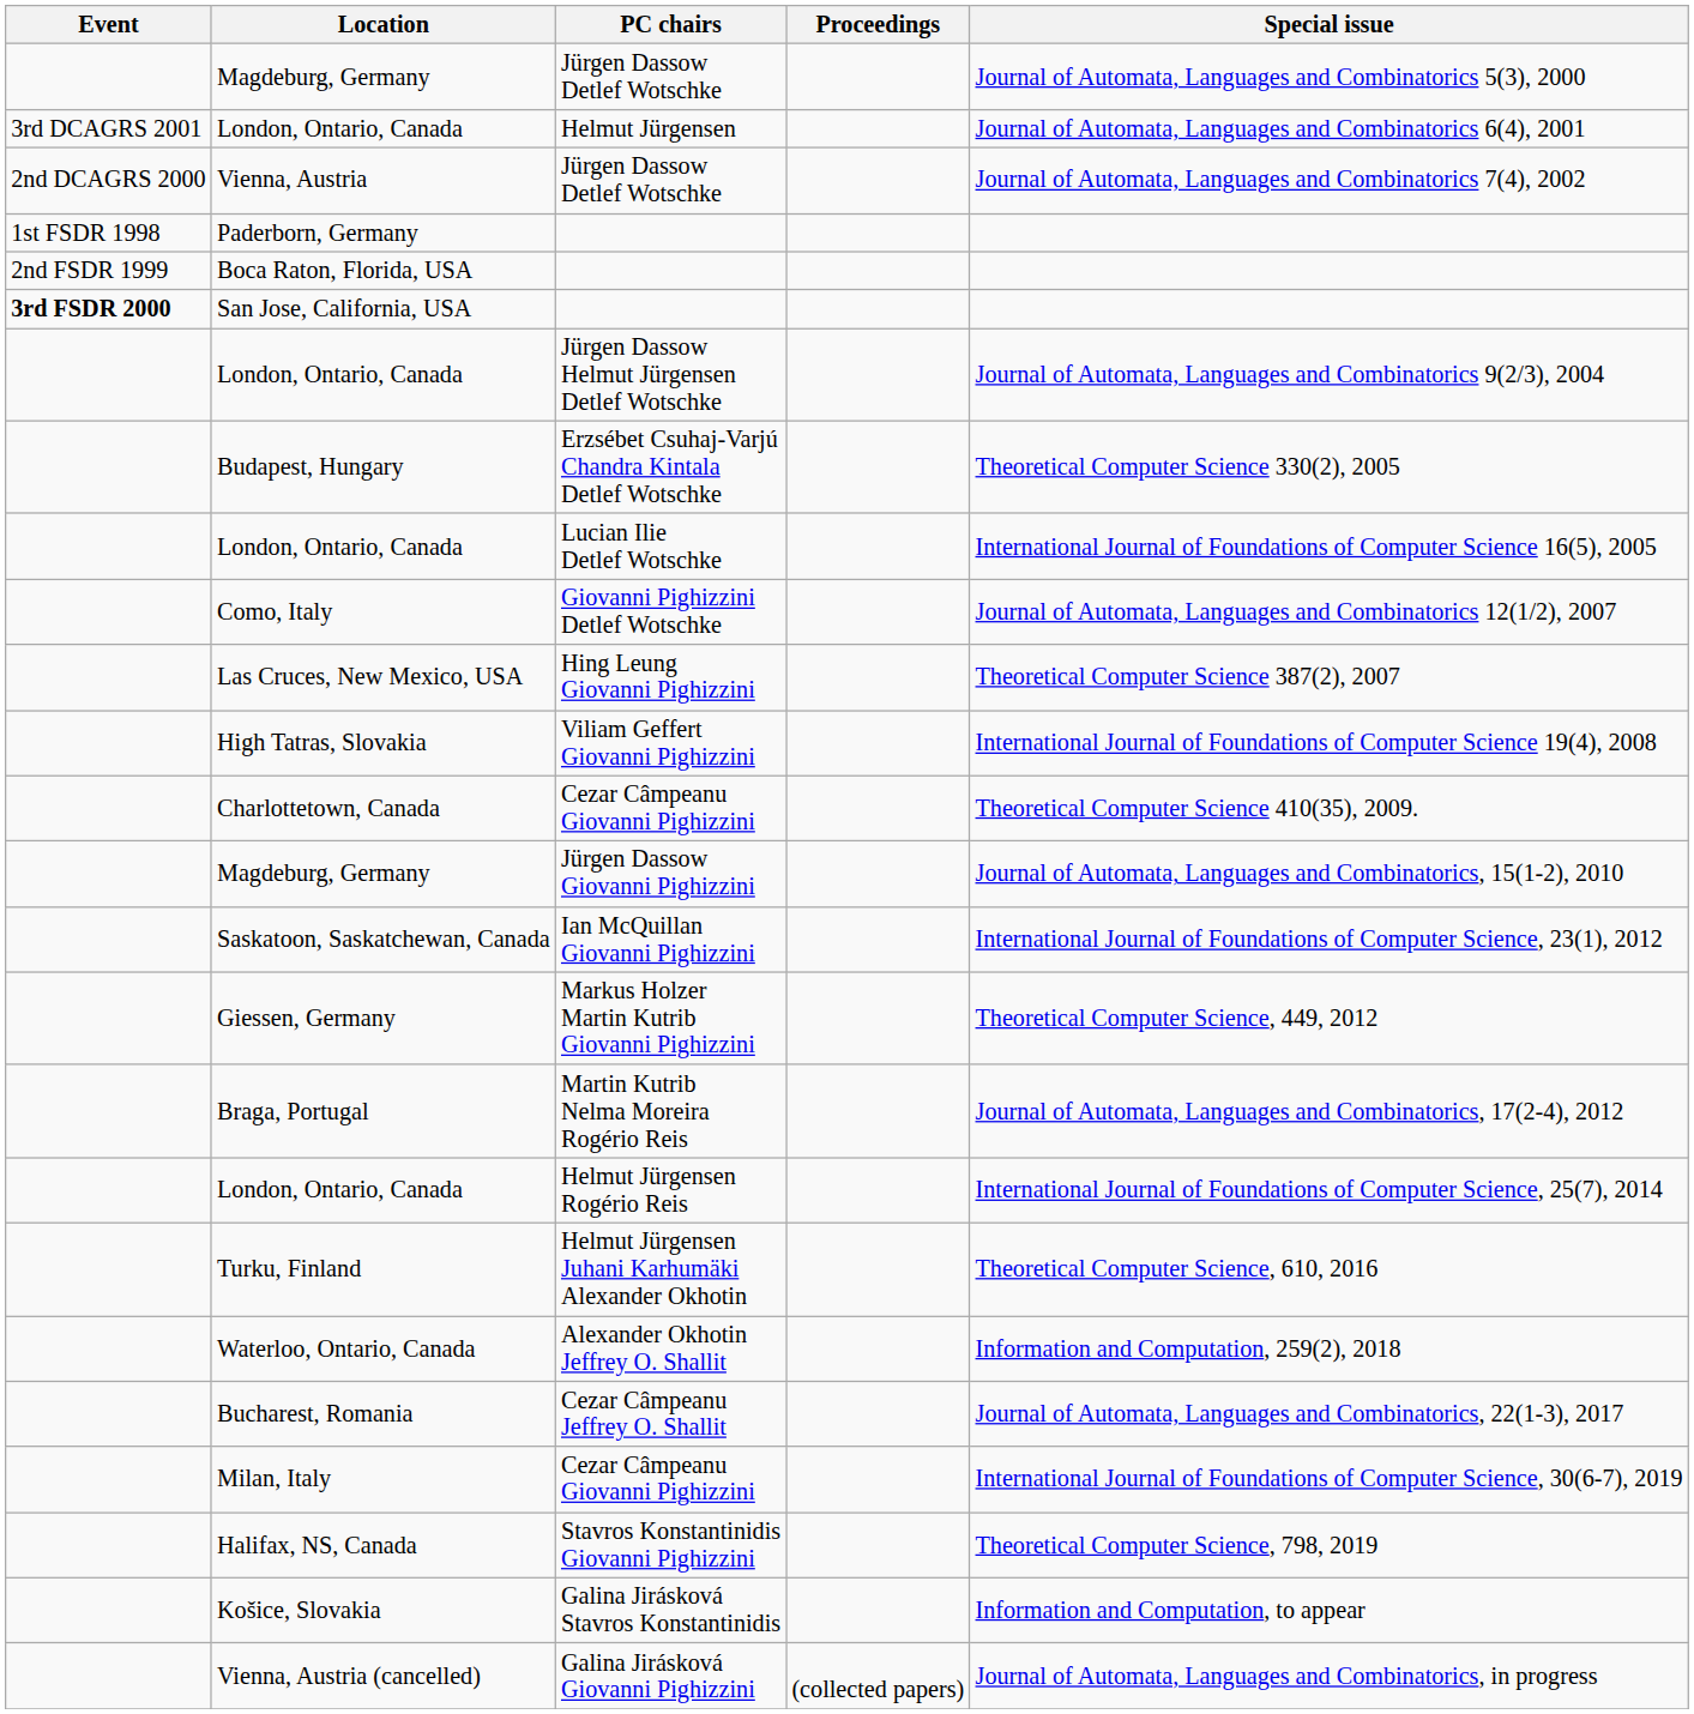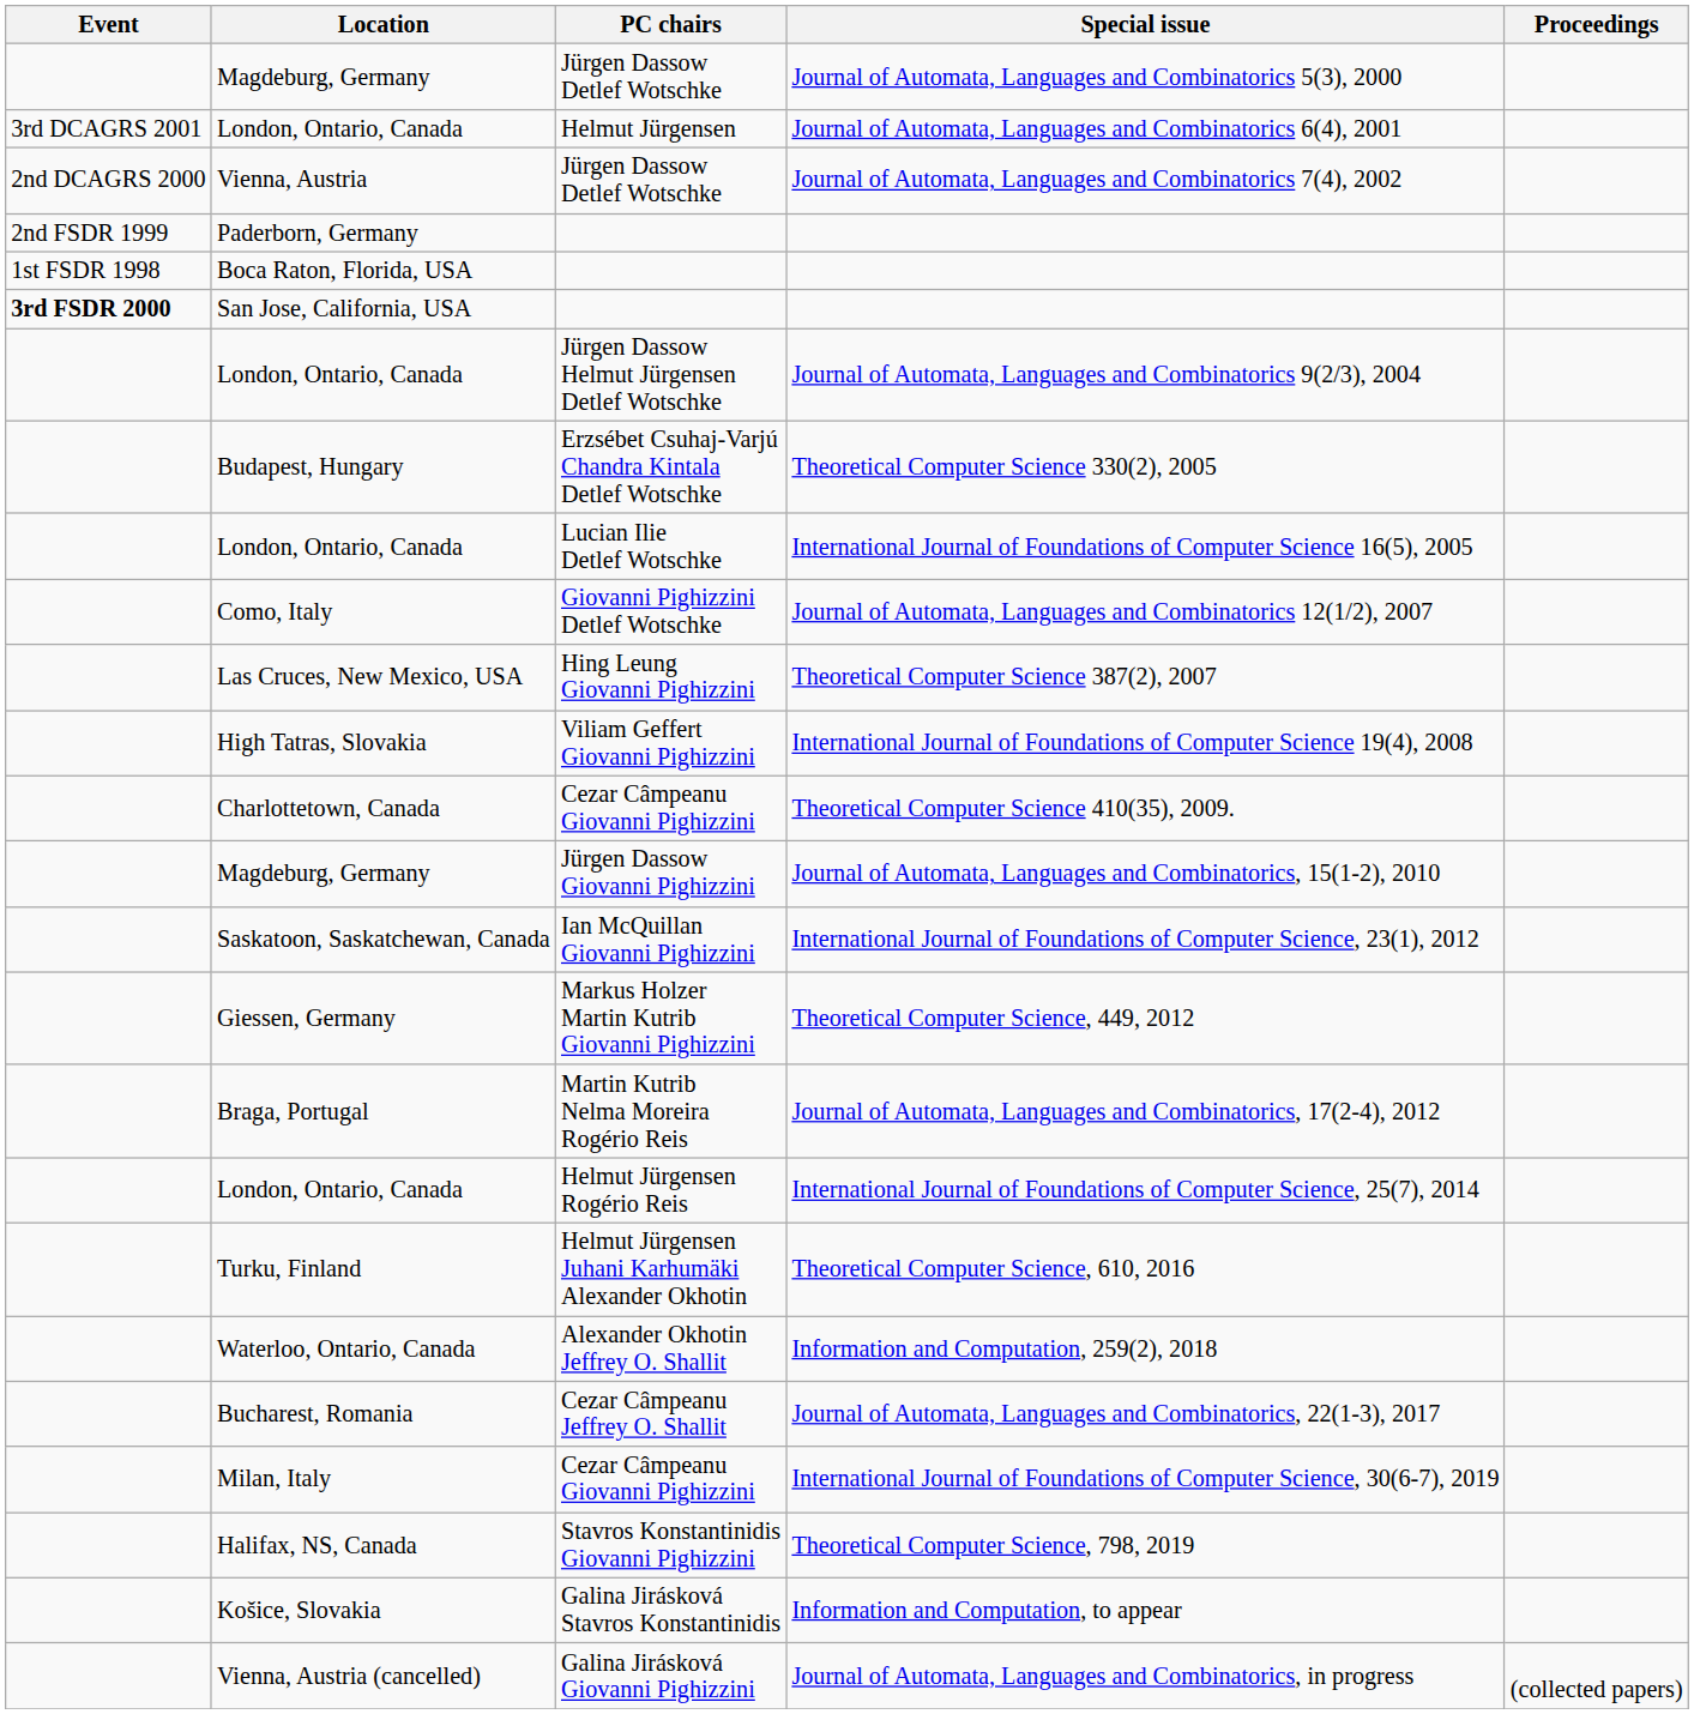columns swapped: Proceedings <-> Special issue
Paderborn, Germany | Event: 1st FSDR 1998 -> 2nd FSDR 1999
Boca Raton, Florida, USA | Event: 2nd FSDR 1999 -> 1st FSDR 1998
